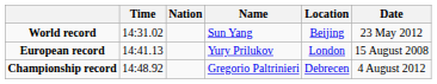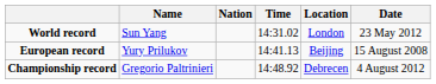columns swapped: Name <-> Time
World record | Location: Beijing -> London
European record | Location: London -> Beijing
